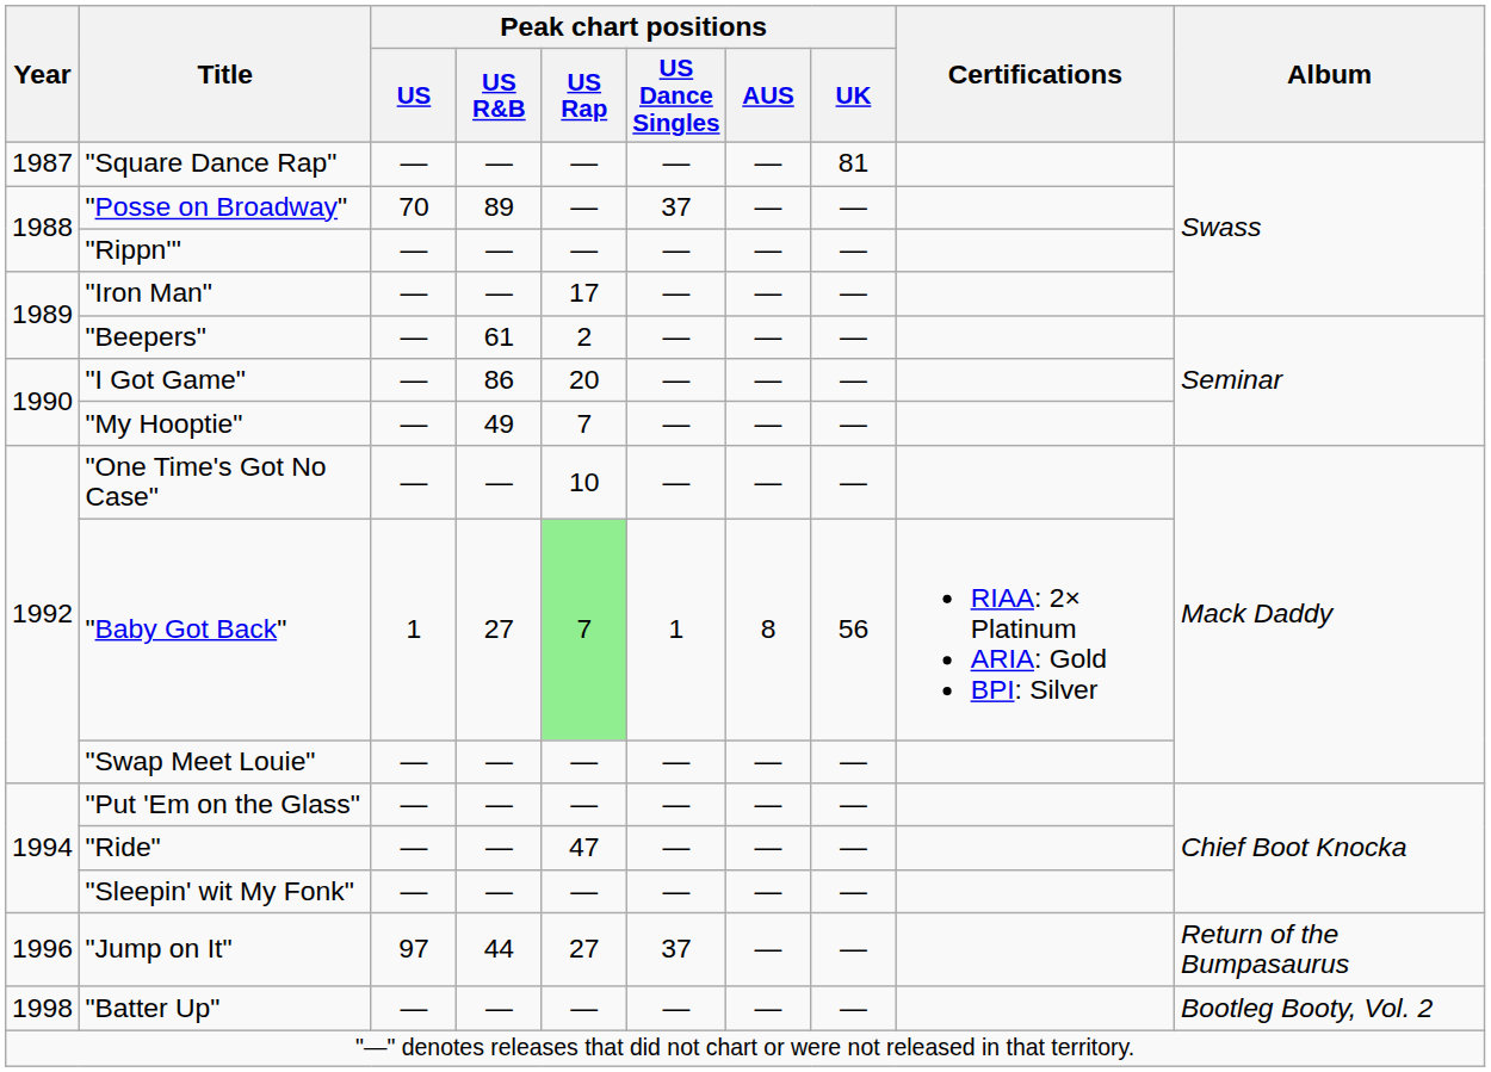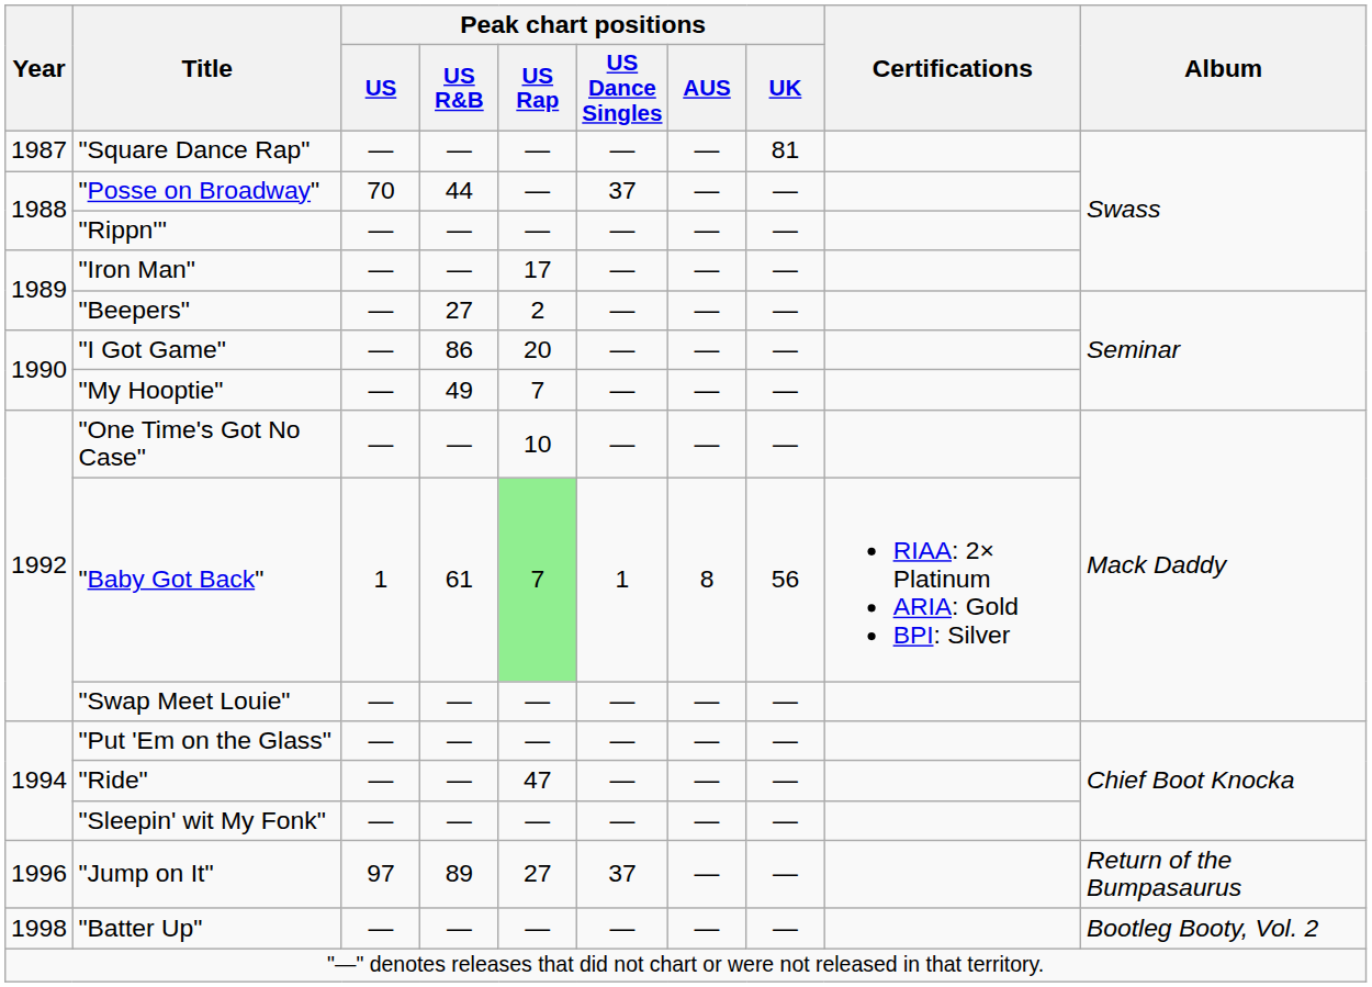"Posse on Broadway" | Peak chart positions / US R&B: 89 -> 44
"Beepers" | Peak chart positions / US R&B: 61 -> 27
"Baby Got Back" | Peak chart positions / US R&B: 27 -> 61
"Jump on It" | Peak chart positions / US R&B: 44 -> 89
